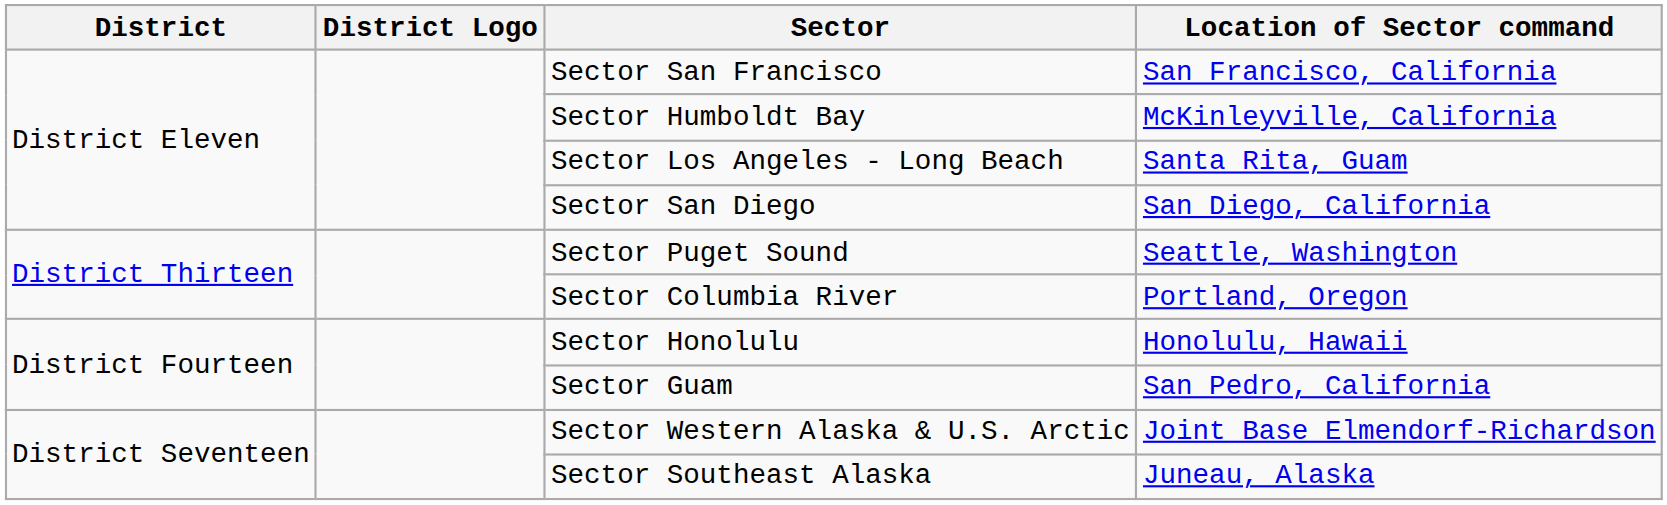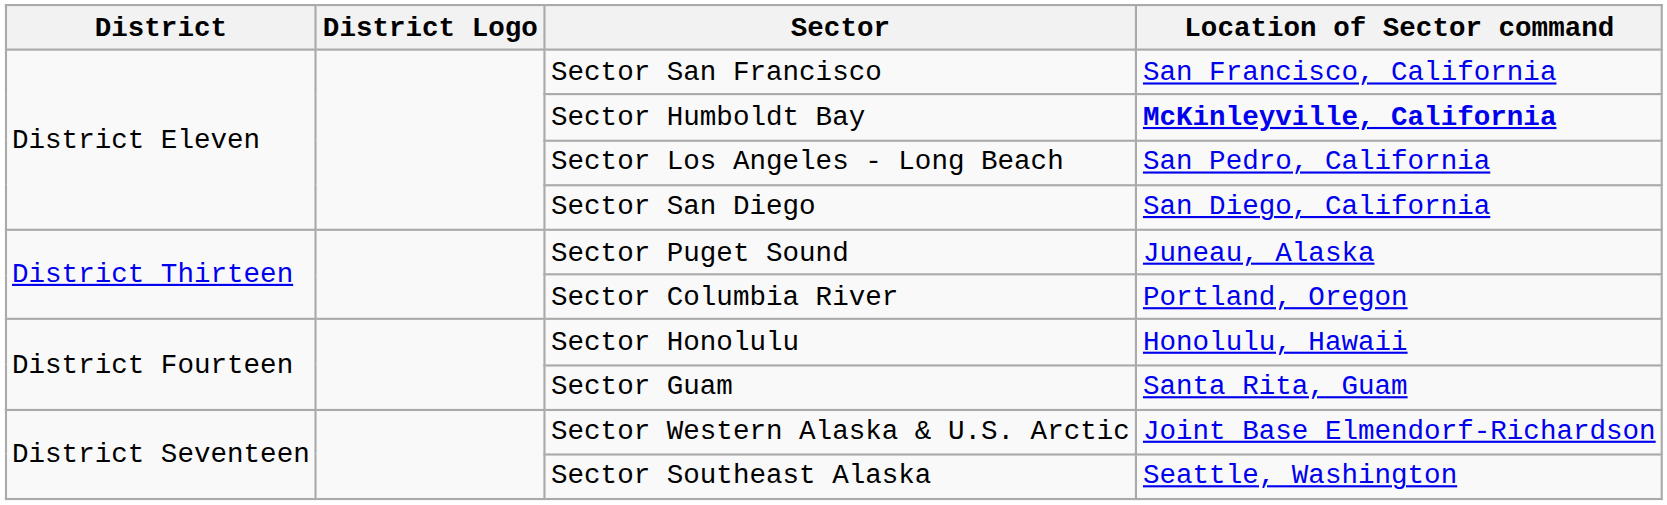Sector Humboldt Bay | Location of Sector command: normal -> bold
Sector Los Angeles - Long Beach | Location of Sector command: Santa Rita, Guam -> San Pedro, California
Sector Puget Sound | Location of Sector command: Seattle, Washington -> Juneau, Alaska
Sector Guam | Location of Sector command: San Pedro, California -> Santa Rita, Guam
Sector Southeast Alaska | Location of Sector command: Juneau, Alaska -> Seattle, Washington
